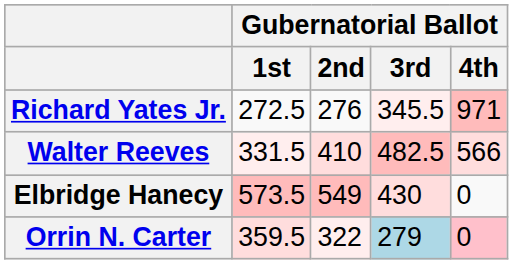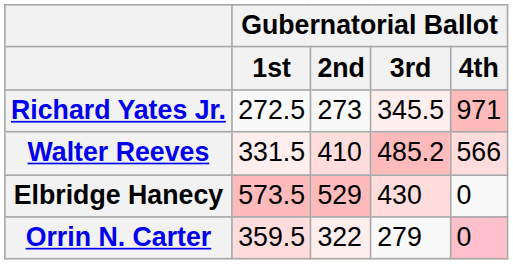Richard Yates Jr. | Gubernatorial Ballot / 2nd: 276 -> 273
Walter Reeves | Gubernatorial Ballot / 3rd: 482.5 -> 485.2
Elbridge Hanecy | Gubernatorial Ballot / 2nd: 549 -> 529
Orrin N. Carter | Gubernatorial Ballot / 3rd: lightblue background -> no background
